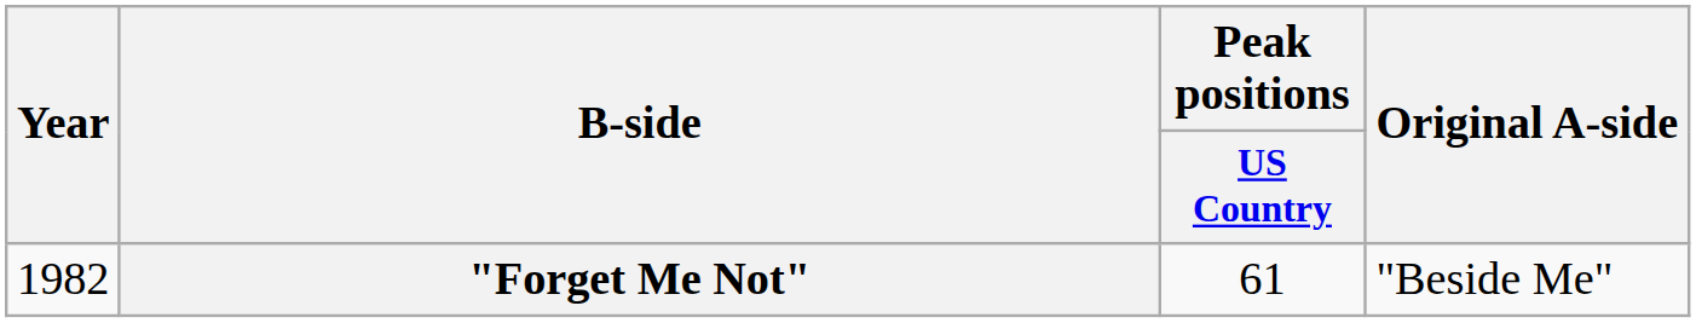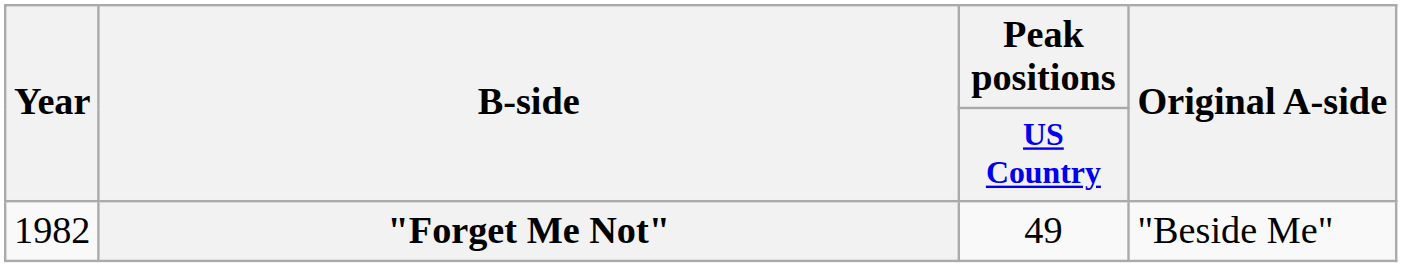"Forget Me Not" | Peak positions / US Country: 61 -> 49
